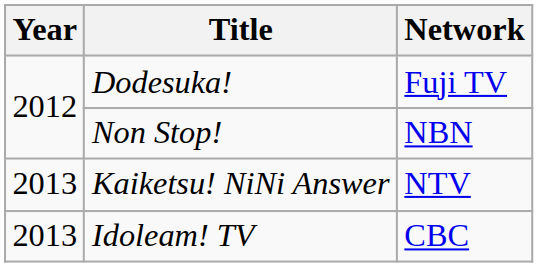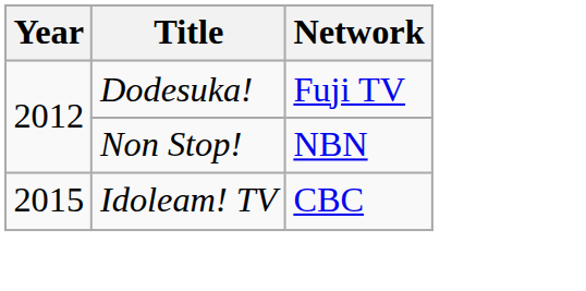- row: 2013 | Kaiketsu! NiNi Answer | NTV
Idoleam! TV | Year: 2013 -> 2015
